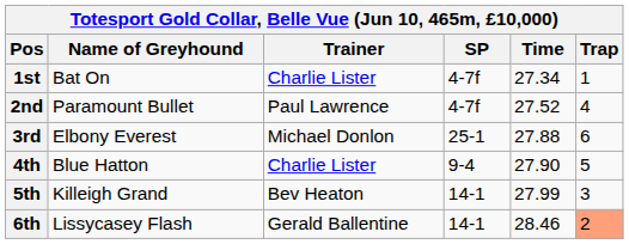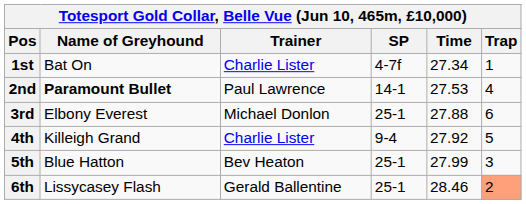2nd | Name of Greyhound: normal -> bold
2nd | SP: 4-7f -> 14-1
2nd | Time: 27.52 -> 27.53
4th | Name of Greyhound: Blue Hatton -> Killeigh Grand
4th | Time: 27.90 -> 27.92
5th | Name of Greyhound: Killeigh Grand -> Blue Hatton
5th | SP: 14-1 -> 25-1
6th | SP: 14-1 -> 25-1
